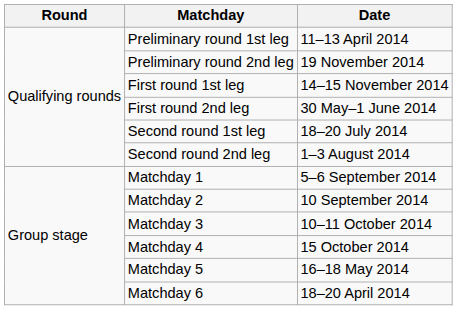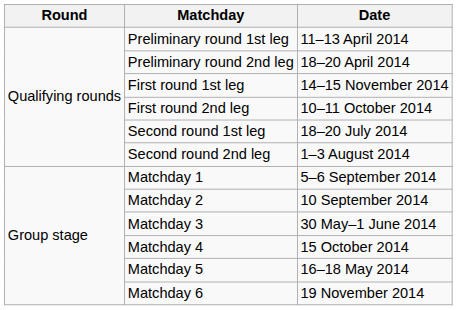Preliminary round 2nd leg | Date: 19 November 2014 -> 18–20 April 2014
First round 2nd leg | Date: 30 May–1 June 2014 -> 10–11 October 2014
Matchday 3 | Date: 10–11 October 2014 -> 30 May–1 June 2014
Matchday 6 | Date: 18–20 April 2014 -> 19 November 2014
